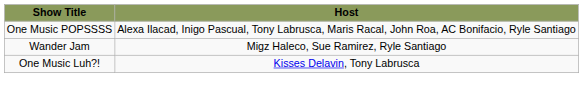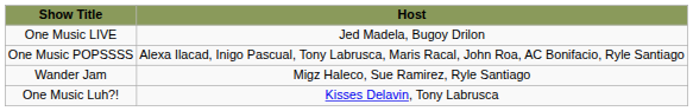+ row: One Music LIVE | Jed Madela, Bugoy Drilon
